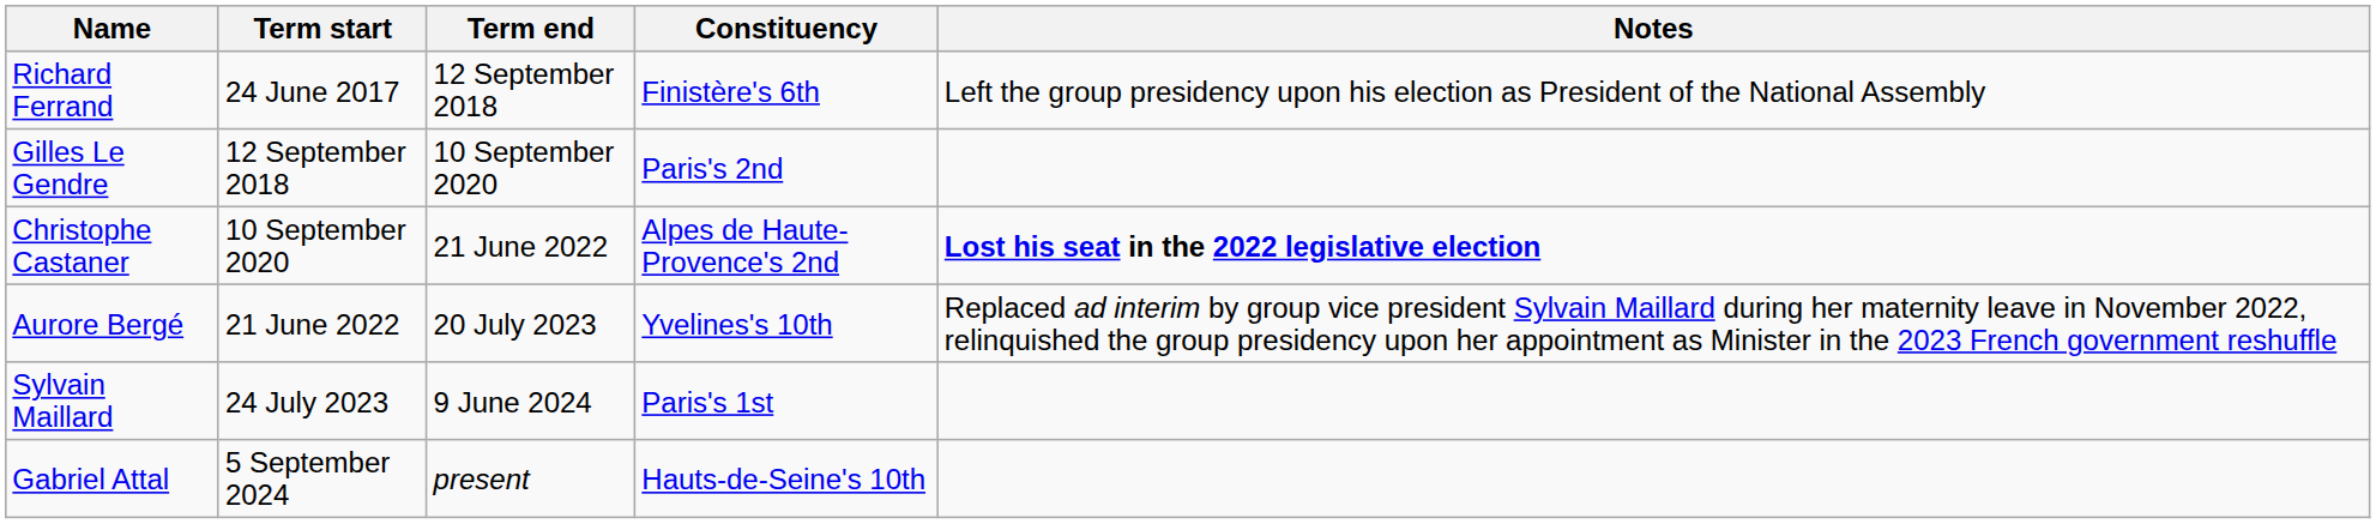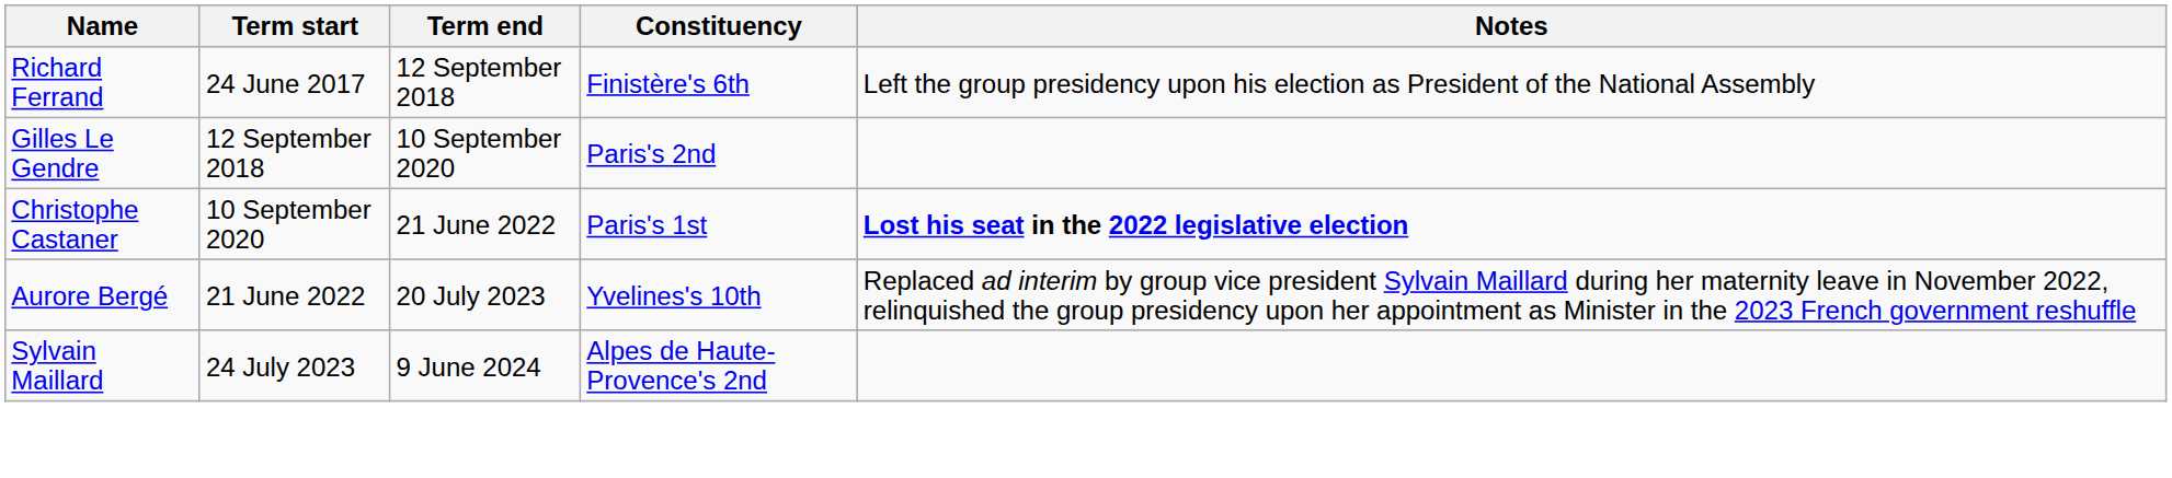Christophe Castaner | Constituency: Alpes de Haute-Provence's 2nd -> Paris's 1st
Sylvain Maillard | Constituency: Paris's 1st -> Alpes de Haute-Provence's 2nd
- row: Gabriel Attal | 5 September 2024 | present | Hauts-de-Seine's 10th
